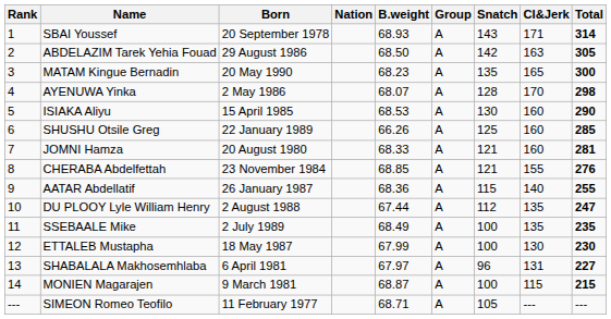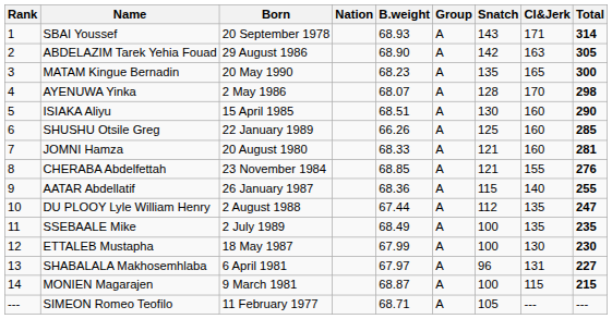ABDELAZIM Tarek Yehia Fouad | B.weight: 68.50 -> 68.90
ISIAKA Aliyu | B.weight: 68.53 -> 68.51
